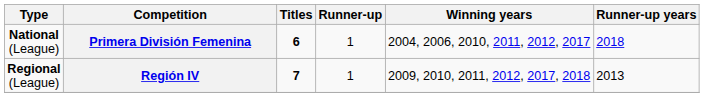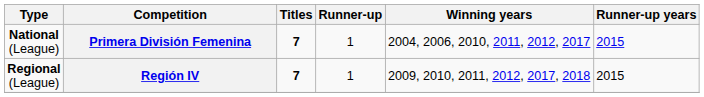Primera División Femenina | Titles: 6 -> 7
Primera División Femenina | Runner-up years: 2018 -> 2015
Región IV | Runner-up years: 2013 -> 2015
